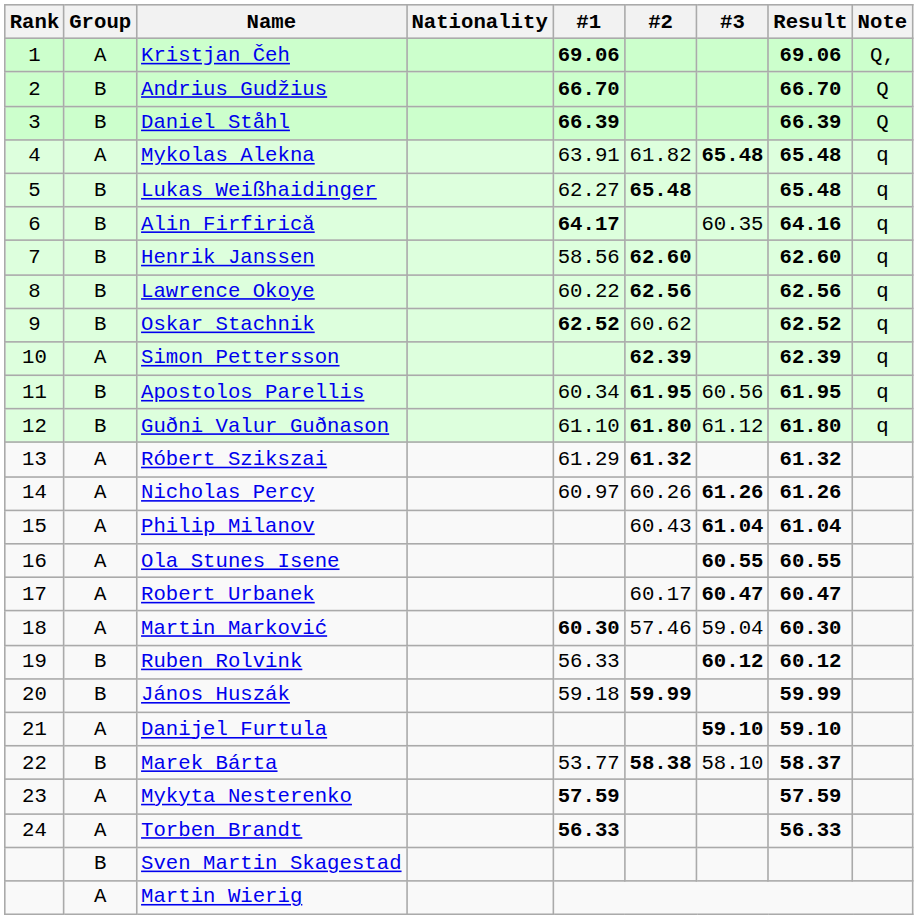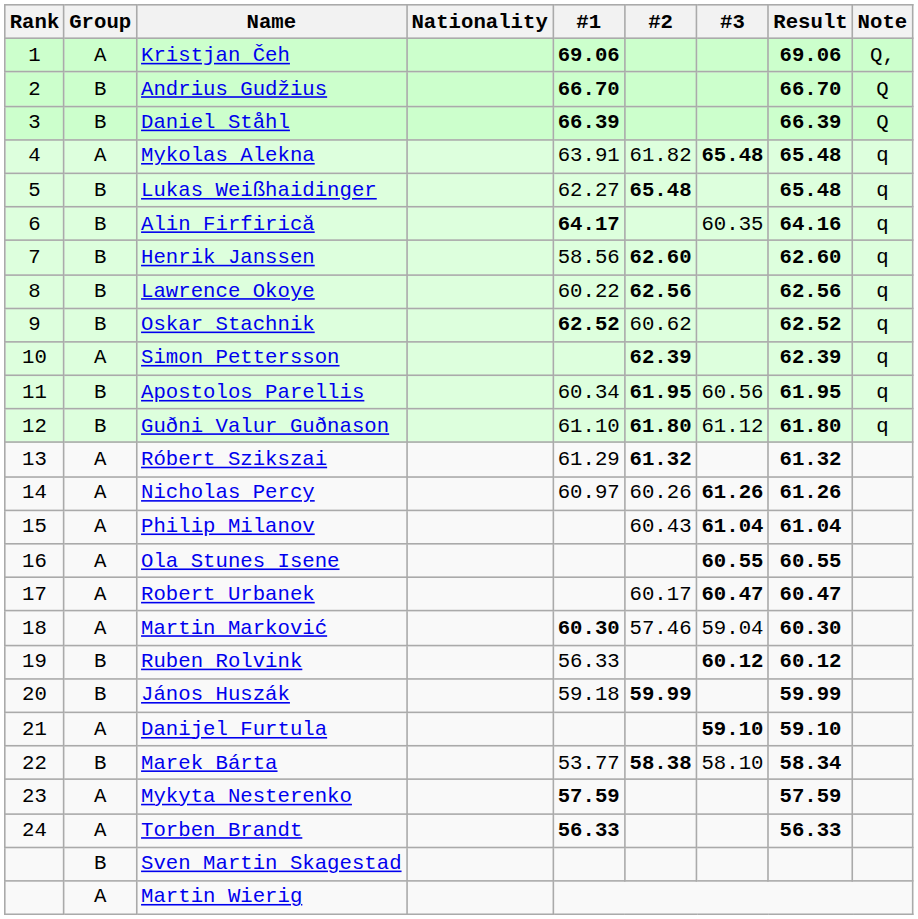Marek Bárta | Result: 58.37 -> 58.34
